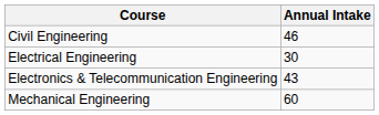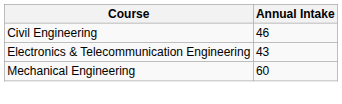- row: Electrical Engineering | 30
